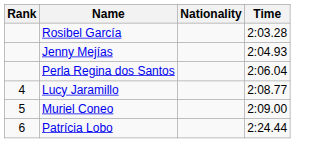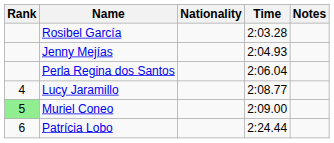+ column: Notes
Muriel Coneo | Rank: no background -> lightgreen background
